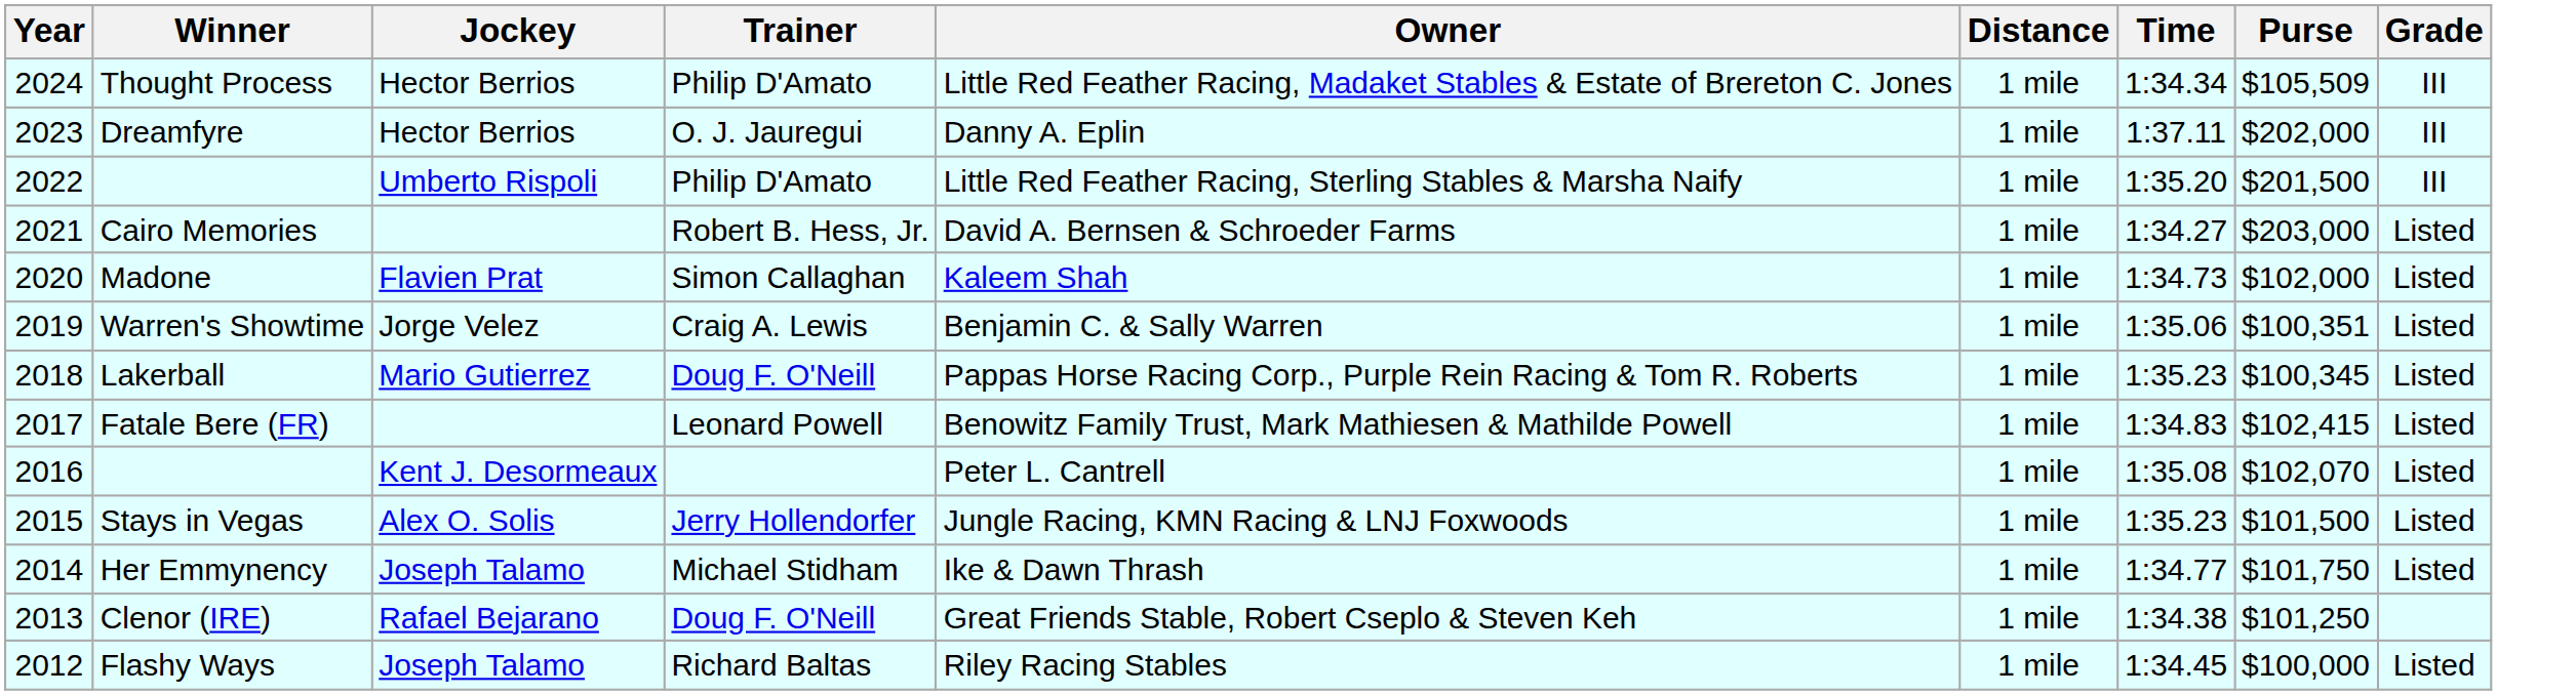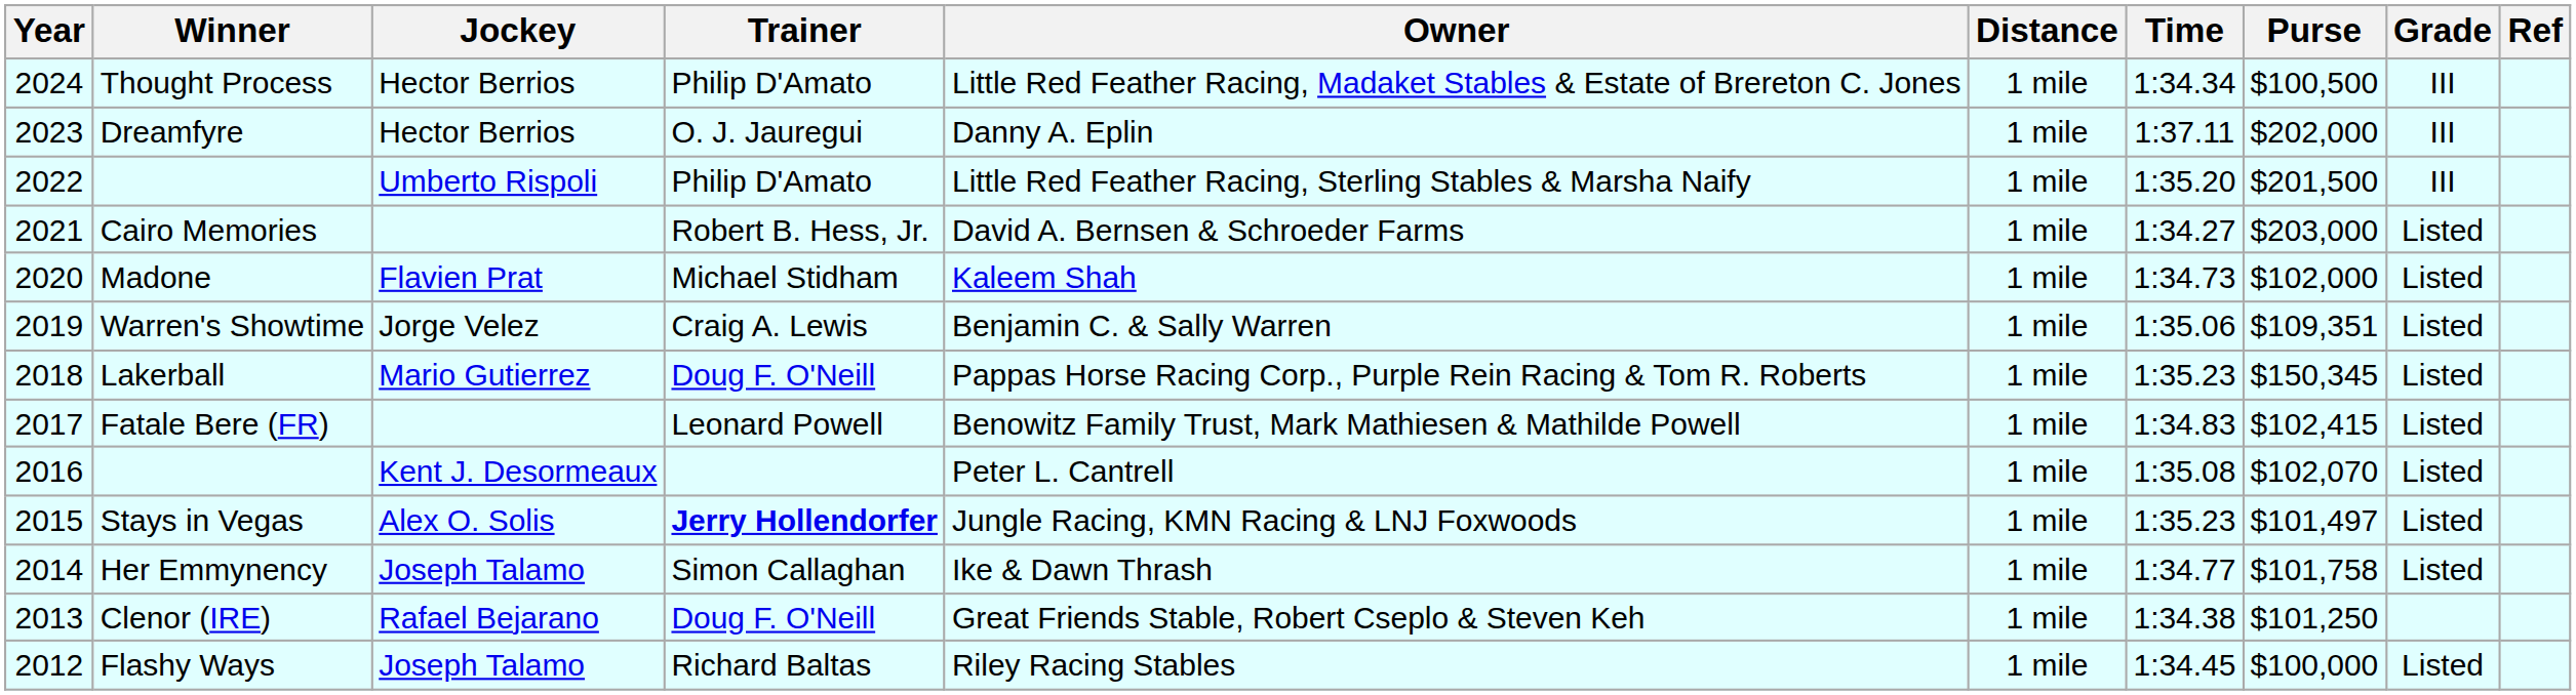+ column: Ref
Thought Process | Purse: $105,509 -> $100,500
Madone | Trainer: Simon Callaghan -> Michael Stidham
Warren's Showtime | Purse: $100,351 -> $109,351
Lakerball | Purse: $100,345 -> $150,345
Stays in Vegas | Trainer: normal -> bold
Stays in Vegas | Purse: $101,500 -> $101,497
Her Emmynency | Trainer: Michael Stidham -> Simon Callaghan
Her Emmynency | Purse: $101,750 -> $101,758
